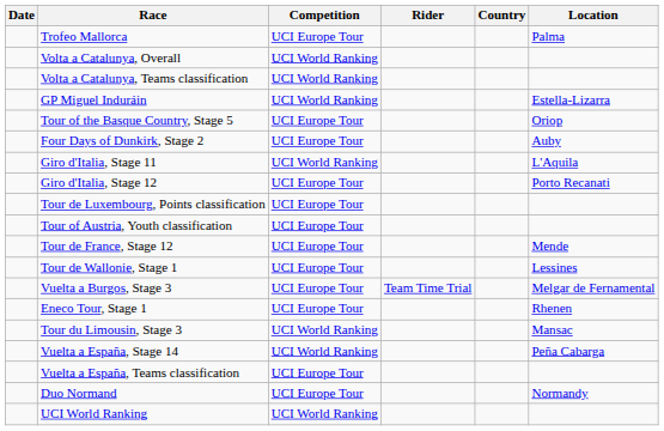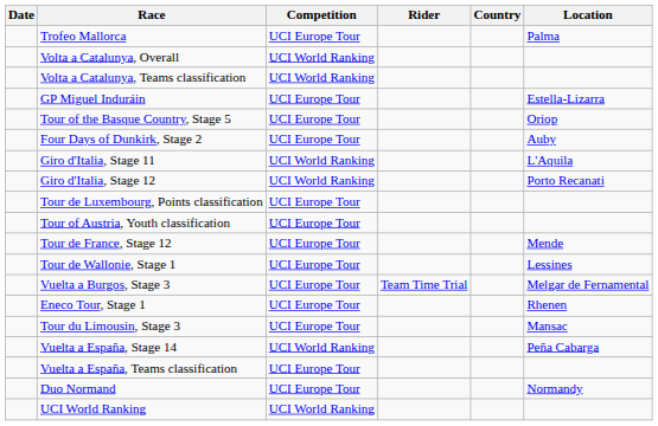GP Miguel Induráin | Competition: UCI World Ranking -> UCI Europe Tour
Giro d'Italia, Stage 12 | Competition: UCI Europe Tour -> UCI World Ranking
Tour du Limousin, Stage 3 | Competition: UCI World Ranking -> UCI Europe Tour
